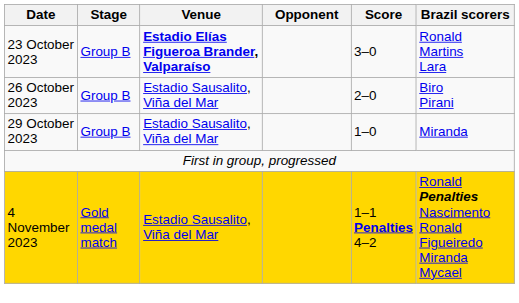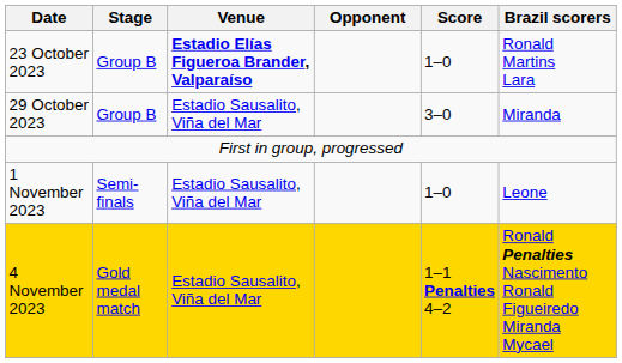23 October 2023 | Score: 3–0 -> 1–0
- row: 26 October 2023 | Group B | Estadio Sausalito, Viña del Mar | 2–0 | Biro Pirani
29 October 2023 | Score: 1–0 -> 3–0
+ row: 1 November 2023 | Semi-finals | Estadio Sausalito, Viña del Mar | 1–0 | Leone
